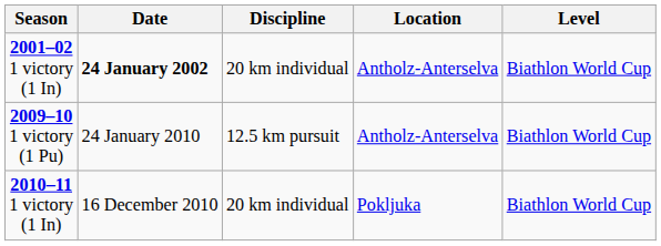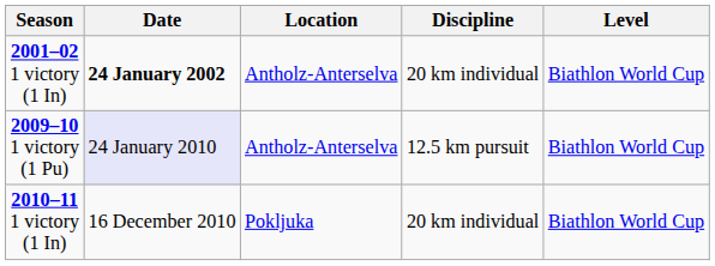columns swapped: Location <-> Discipline
2009–10 1 victory (1 Pu) | Date: no background -> lavender background
